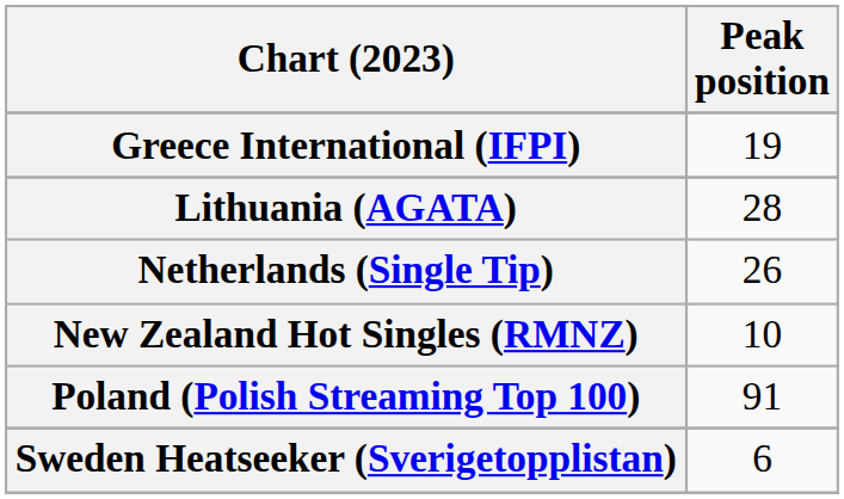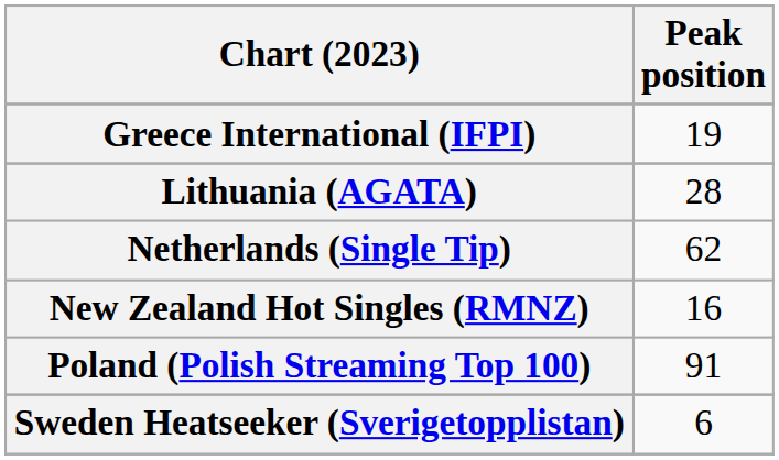Netherlands (Single Tip) | Peak position: 26 -> 62
New Zealand Hot Singles (RMNZ) | Peak position: 10 -> 16
